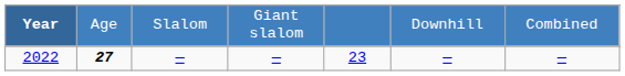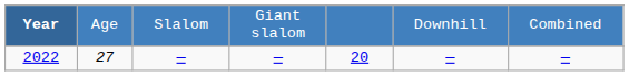2022 | column 2: bold -> normal
2022 | column 5: 23 -> 20
